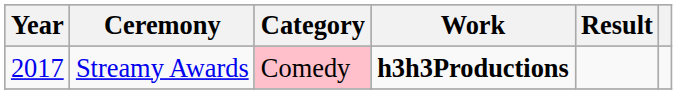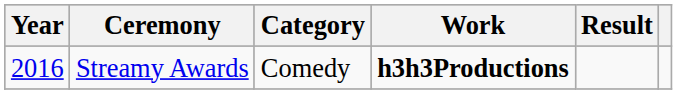Streamy Awards | Year: 2017 -> 2016
Streamy Awards | Category: pink background -> no background
